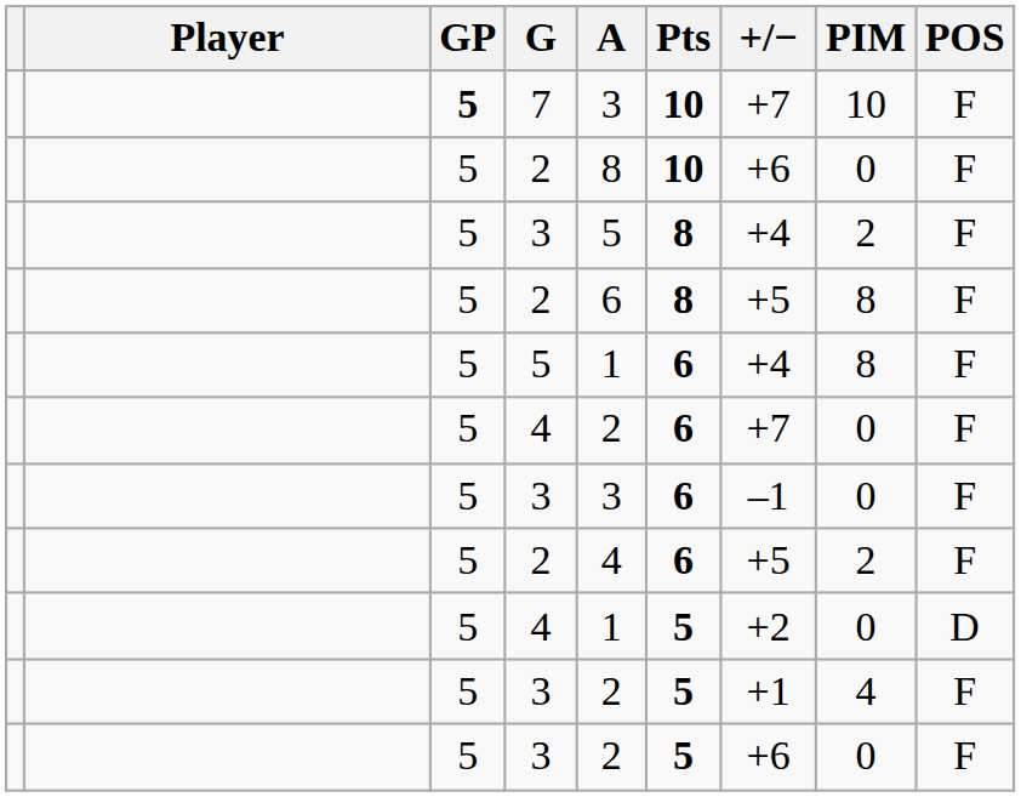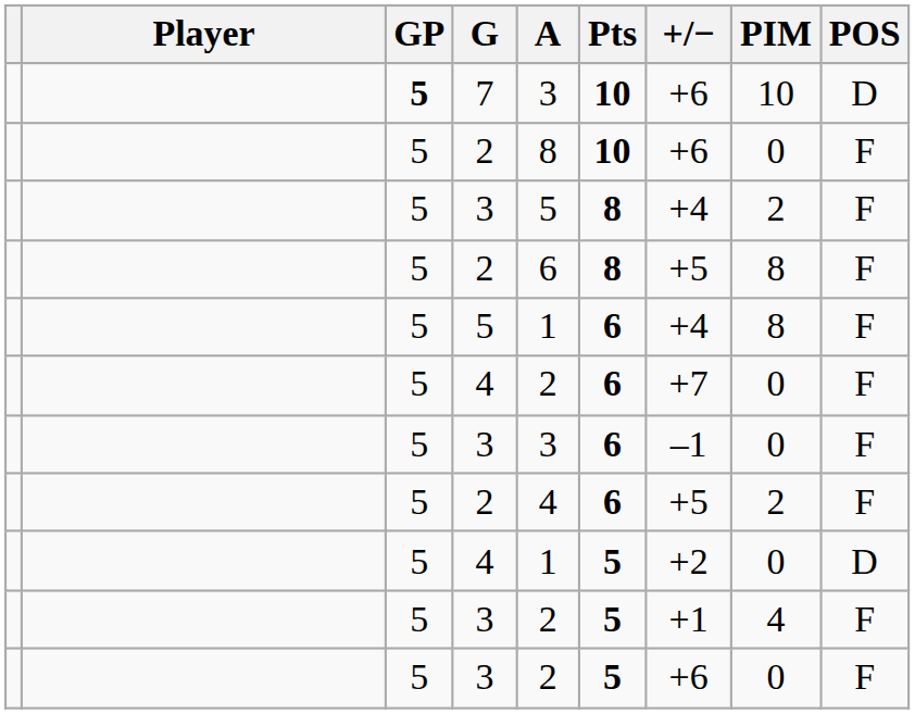7 | +/−: +7 -> +6
7 | POS: F -> D
